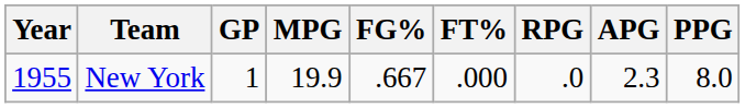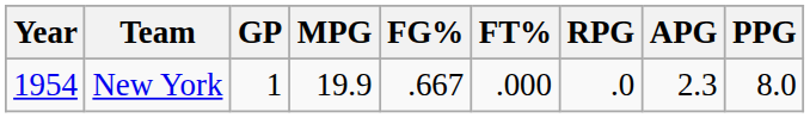New York | Year: 1955 -> 1954
